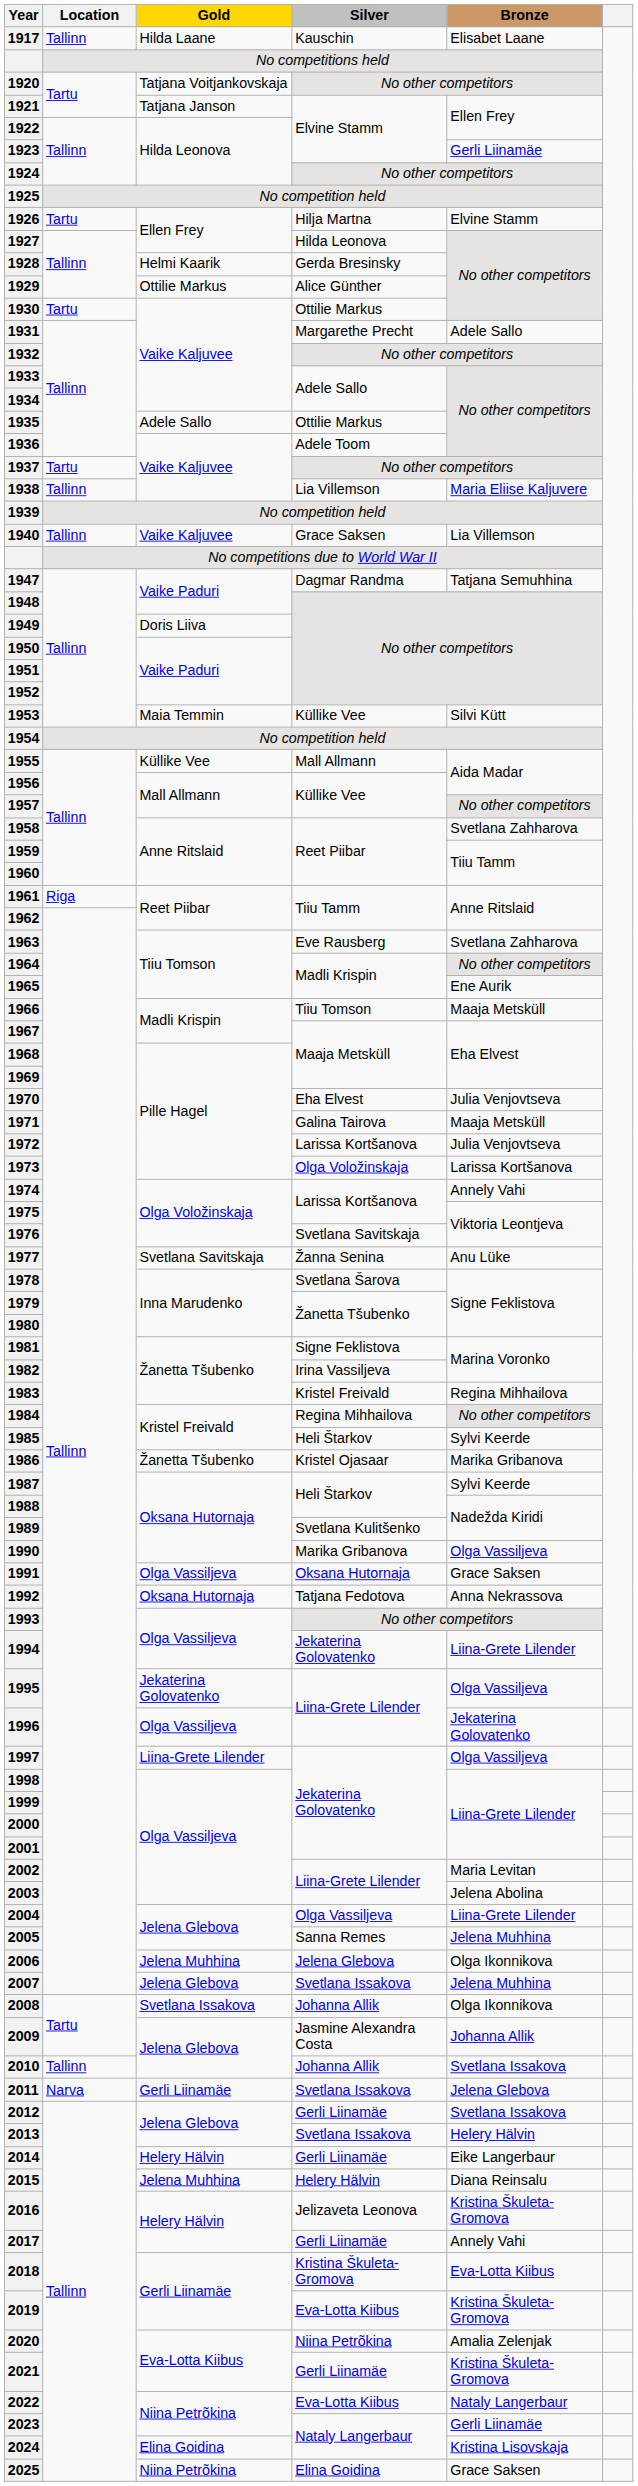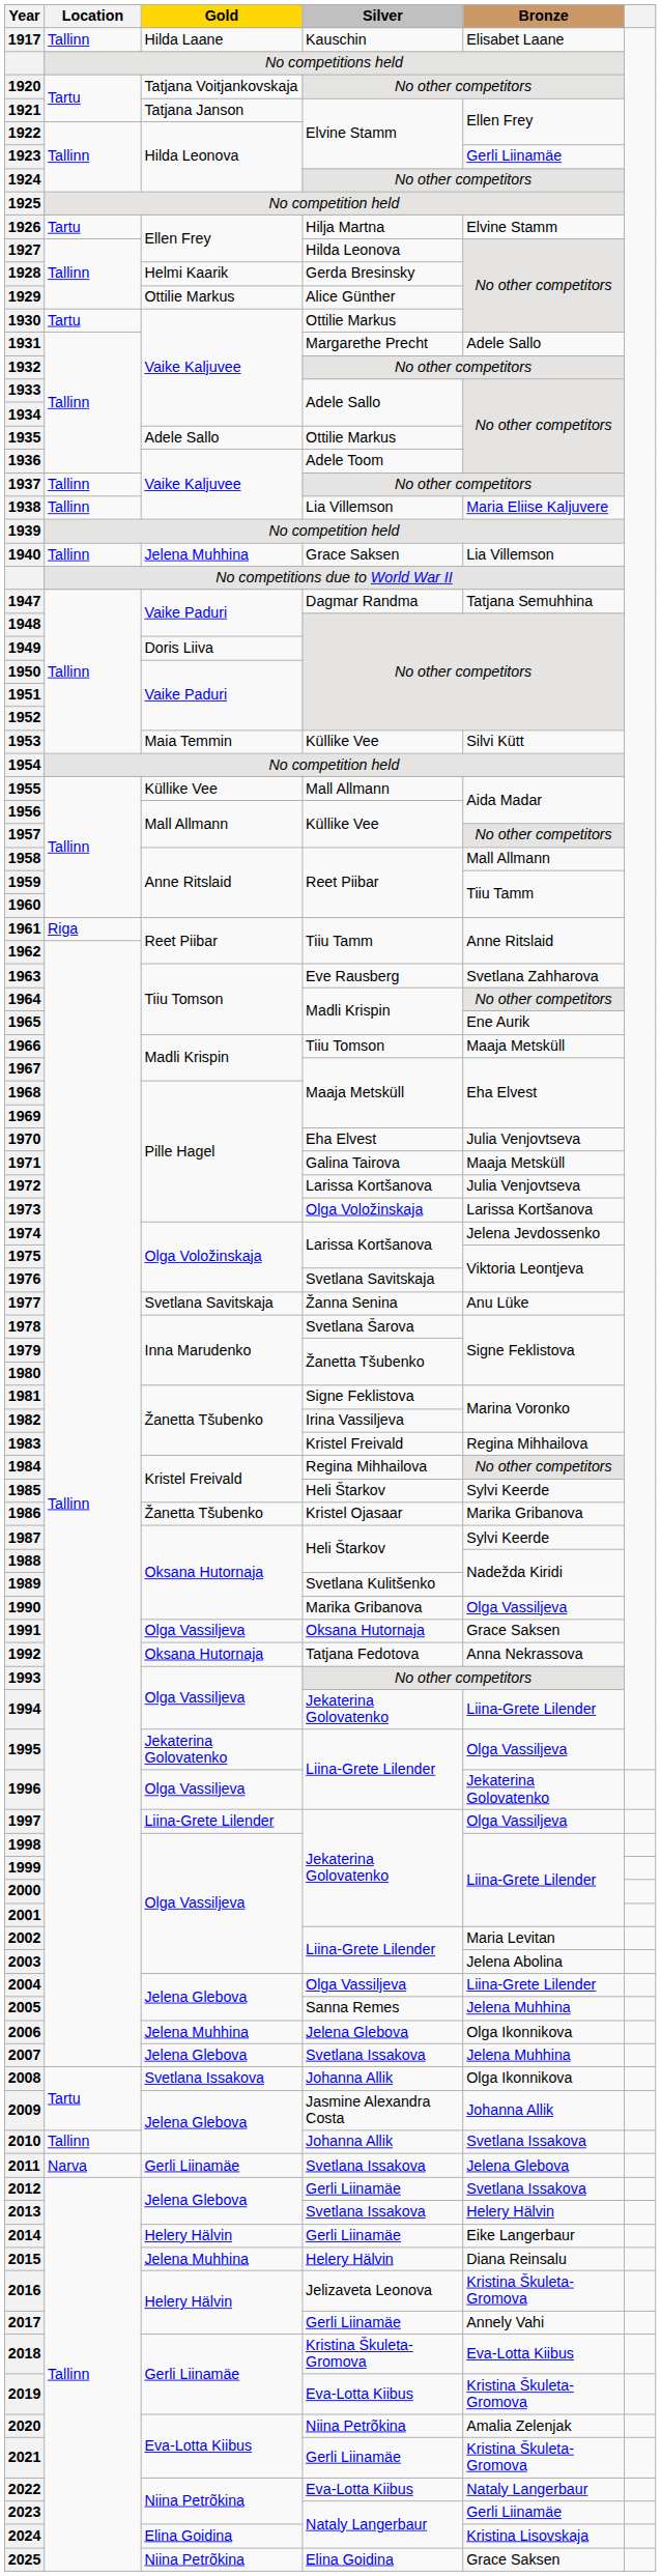1937 | Location: Tartu -> Tallinn
1940 | Gold: Vaike Kaljuvee -> Jelena Muhhina
1958 | Bronze: Svetlana Zahharova -> Mall Allmann
1974 | Bronze: Annely Vahi -> Jelena Jevdossenko
